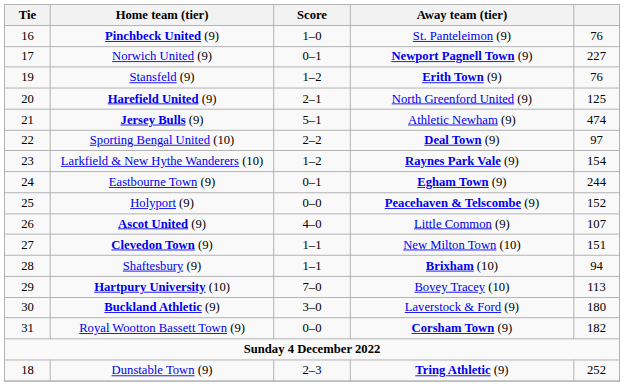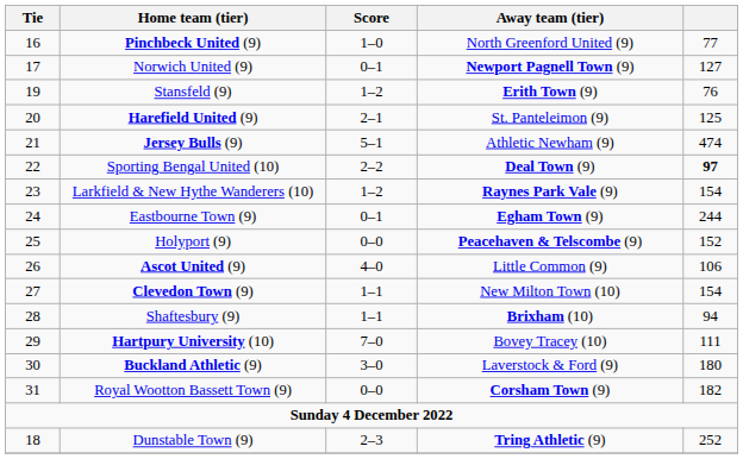Pinchbeck United (9) | Away team (tier): St. Panteleimon (9) -> North Greenford United (9)
Pinchbeck United (9) | column 5: 76 -> 77
Norwich United (9) | column 5: 227 -> 127
Harefield United (9) | Away team (tier): North Greenford United (9) -> St. Panteleimon (9)
Sporting Bengal United (10) | column 5: normal -> bold
Ascot United (9) | column 5: 107 -> 106
Clevedon Town (9) | column 5: 151 -> 154
Hartpury University (10) | column 5: 113 -> 111
